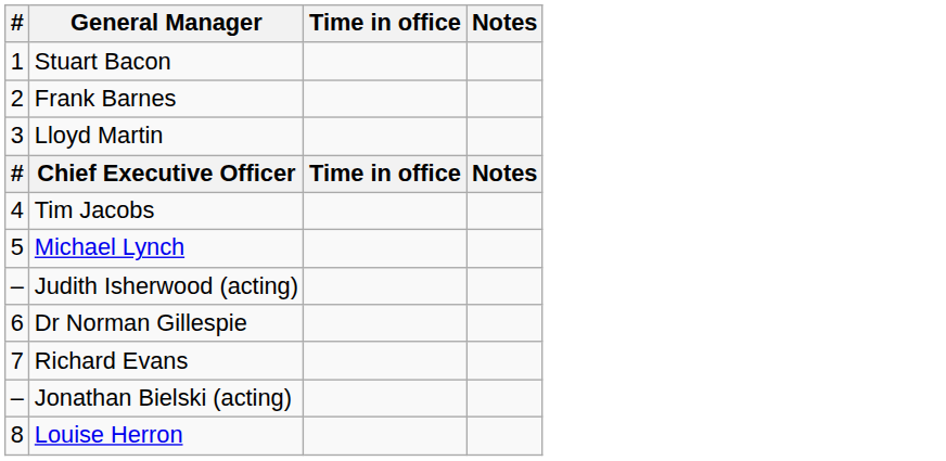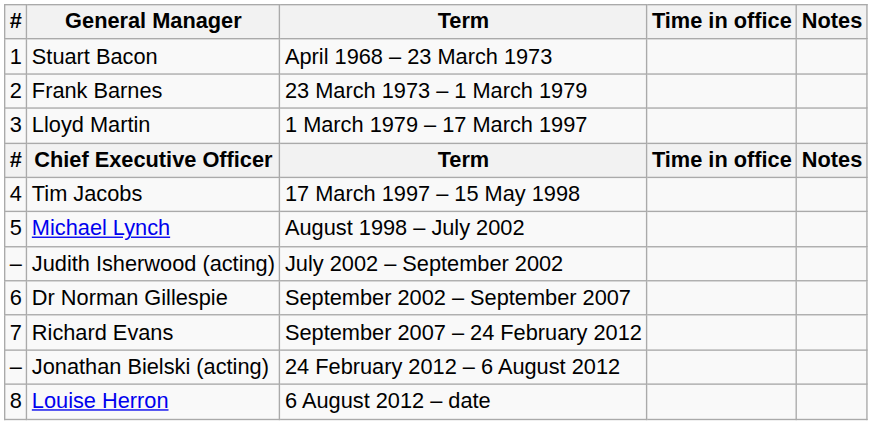+ column: Term | April 1968 – 23 March 1973 | 23 March 1973 – 1 March 1979 | 1 March 1979 – 17 March 1997 | Term | 17 March 1997 – 15 May 1998 | August 1998 – July 2002 | July 2002 – September 2002 | September 2002 – September 2007 | September 2007 – 24 February 2012 | 24 February 2012 – 6 August 2012 | 6 August 2012 – date
